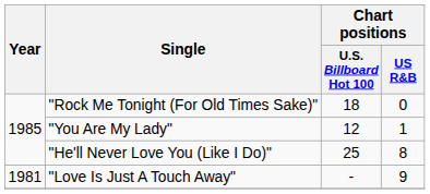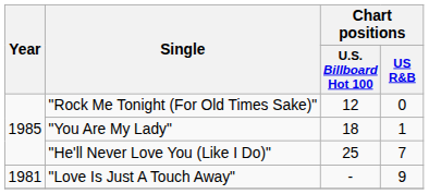"Rock Me Tonight (For Old Times Sake)" | Chart positions / U.S. Billboard Hot 100: 18 -> 12
"You Are My Lady" | Chart positions / U.S. Billboard Hot 100: 12 -> 18
"He'll Never Love You (Like I Do)" | Chart positions / US R&B: 8 -> 7
